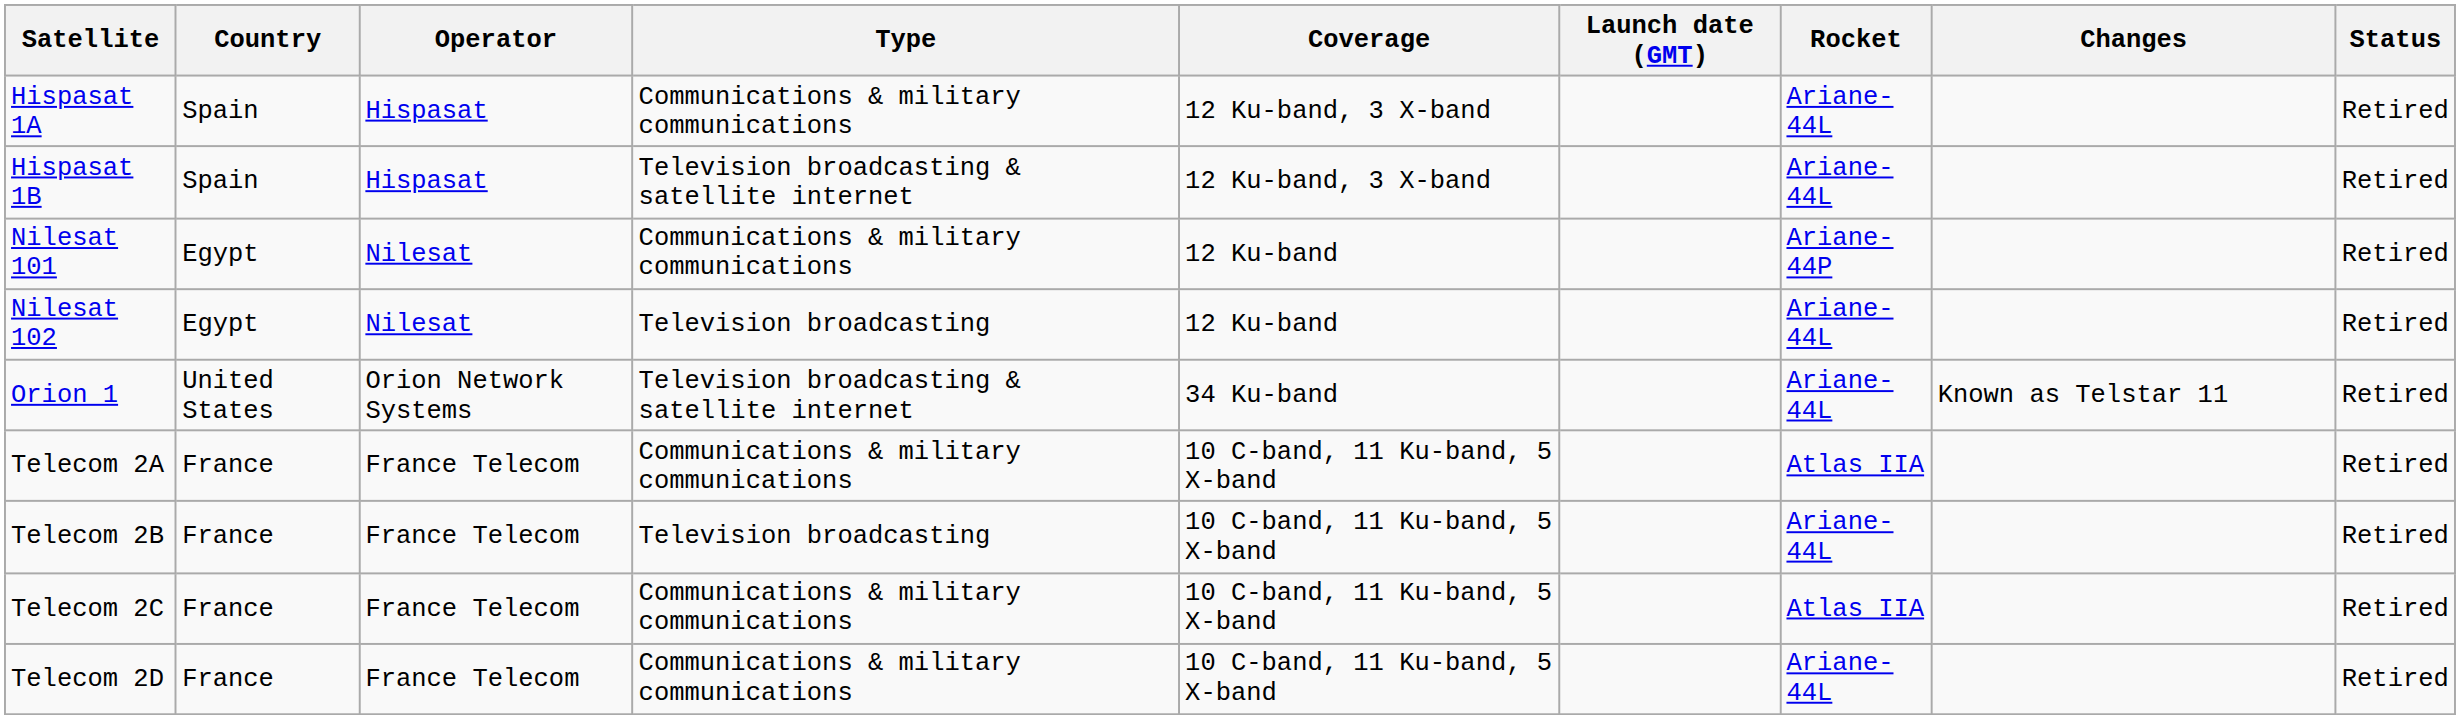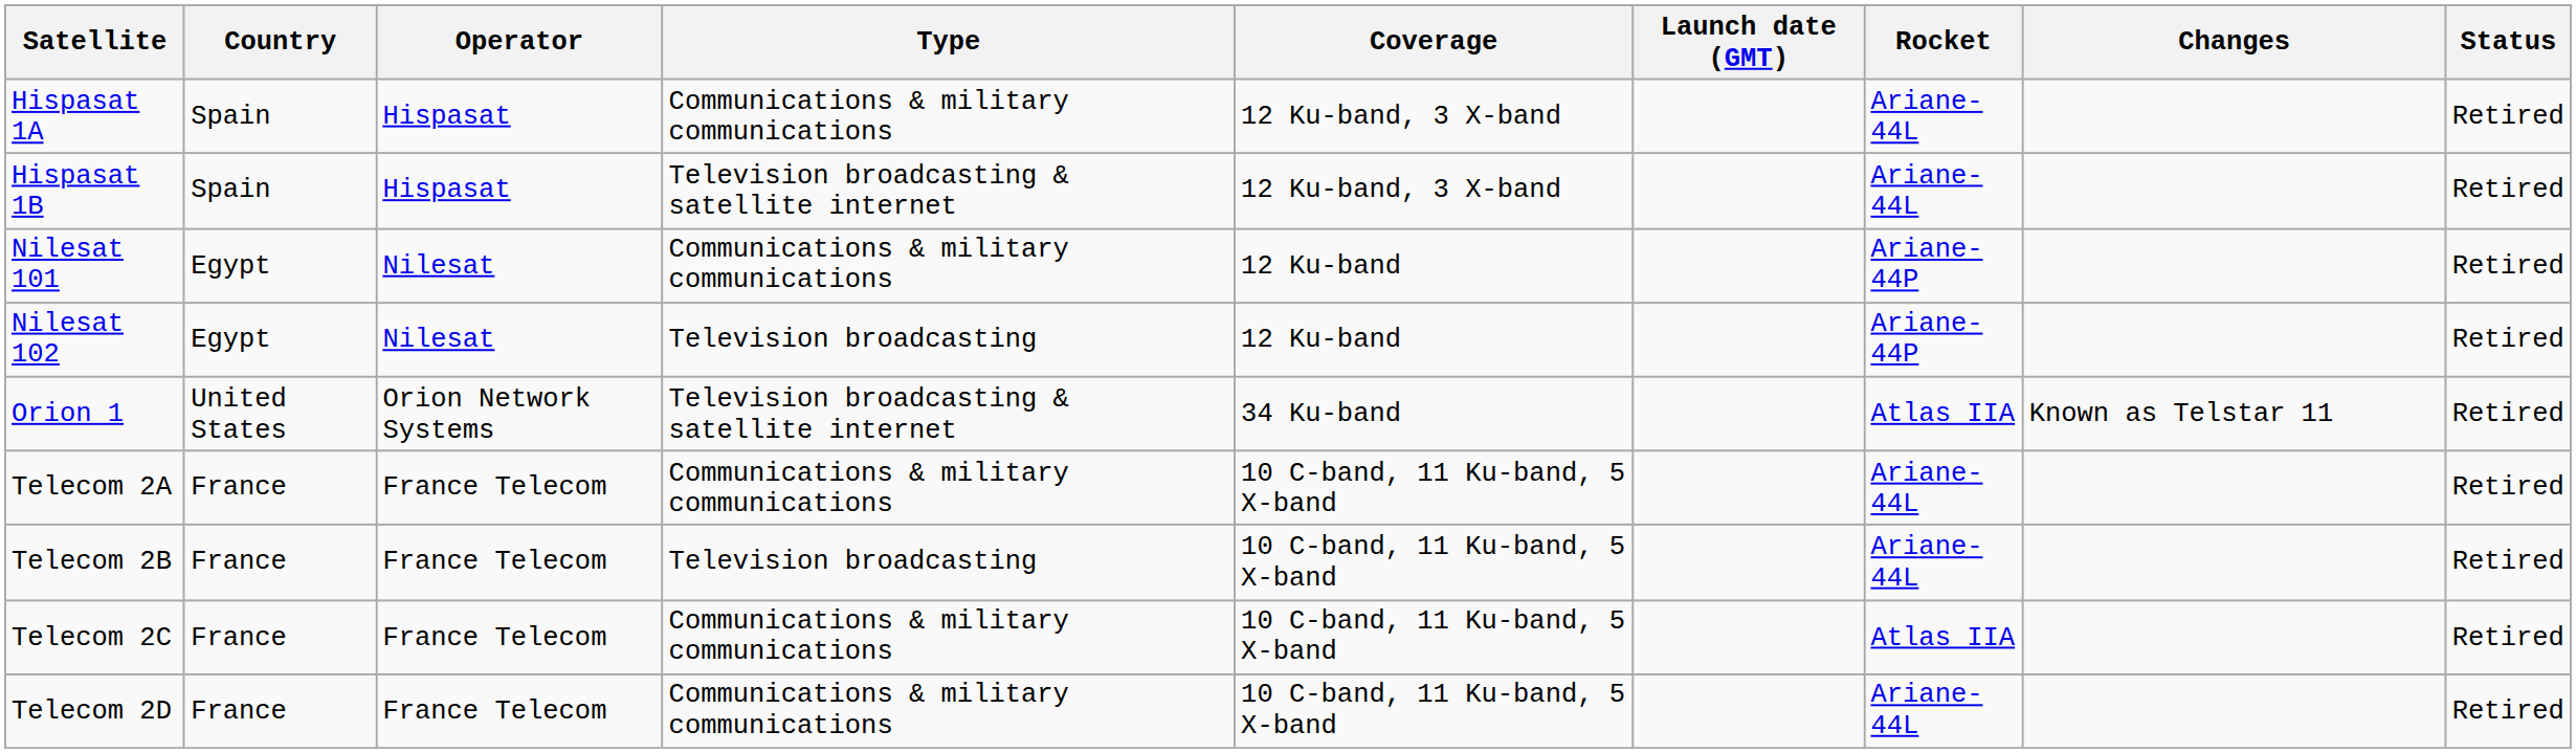Nilesat 102 | Rocket: Ariane-44L -> Ariane-44P
Orion 1 | Rocket: Ariane-44L -> Atlas IIA
Telecom 2A | Rocket: Atlas IIA -> Ariane-44L
